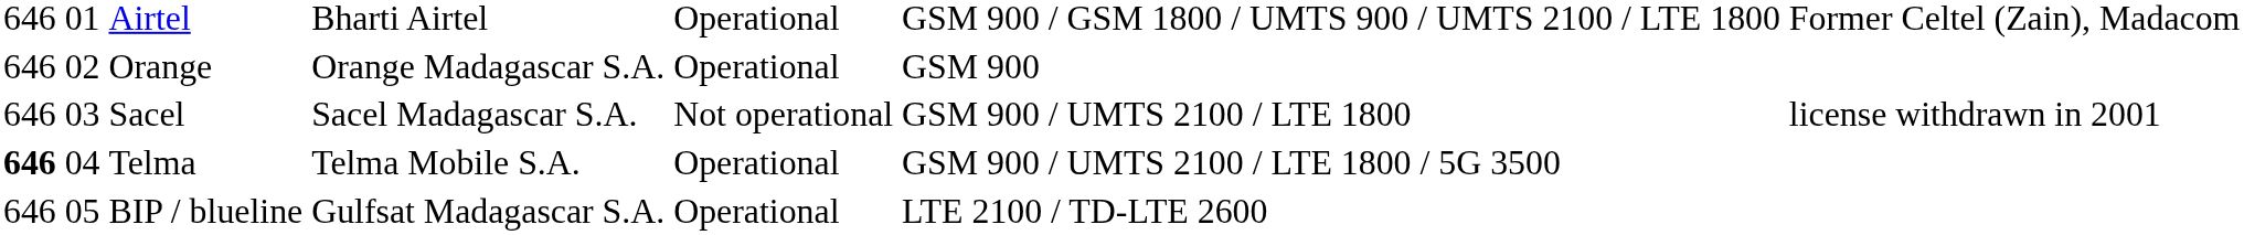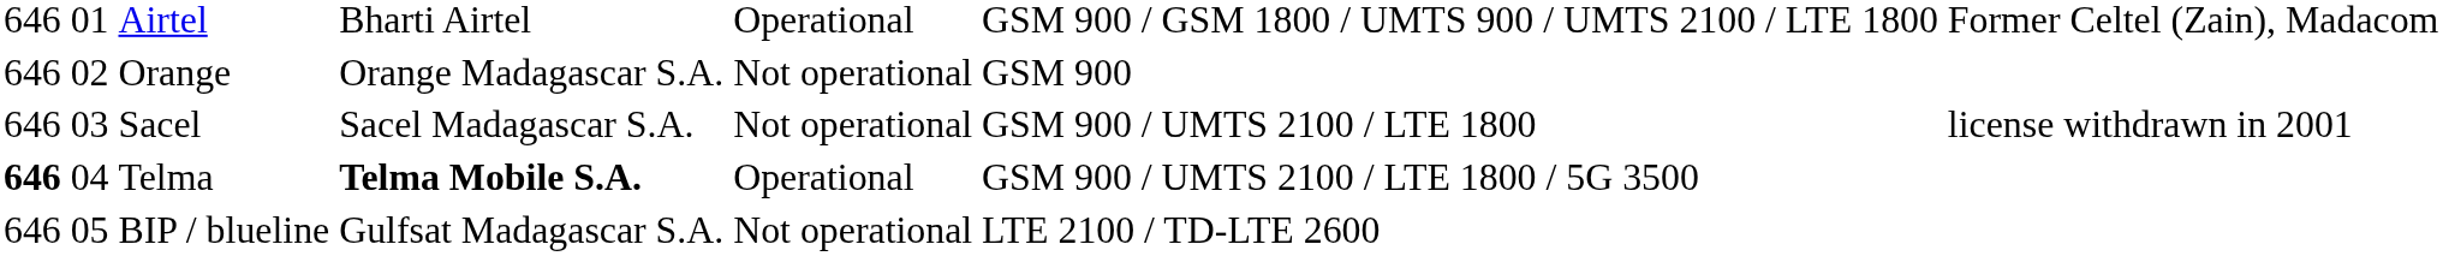Orange | column 5: Operational -> Not operational
Telma | column 4: normal -> bold
BIP / blueline | column 5: Operational -> Not operational
